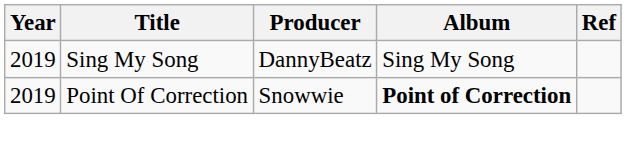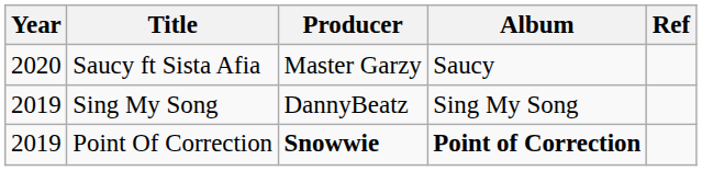+ row: 2020 | Saucy ft Sista Afia | Master Garzy | Saucy
Point Of Correction | Producer: normal -> bold
